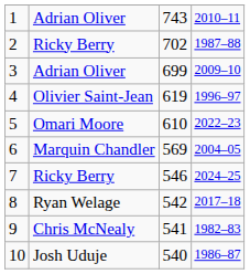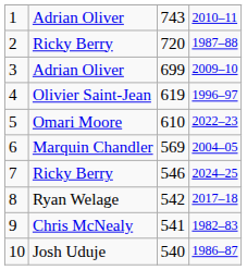2 | column 3: 702 -> 720
